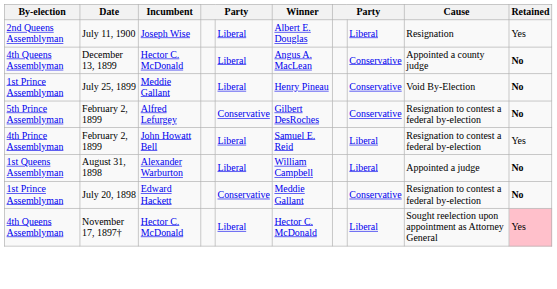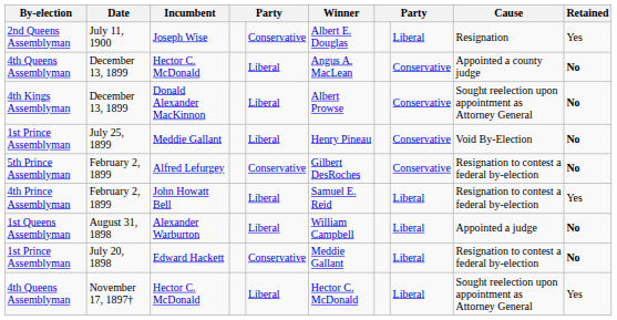Joseph Wise | column 5: Liberal -> Conservative
+ row: 4th Kings Assemblyman | December 13, 1899 | Donald Alexander MacKinnon | Liberal | Albert Prowse | Conservative | Sought reelection upon appointment as Attorney General | No
Edward Hackett | column 8: Conservative -> Liberal
November 17, 1897† / Hector C. McDonald | Retained: pink background -> no background
